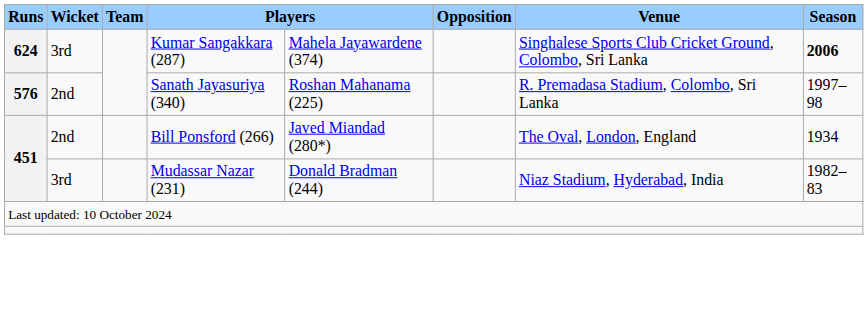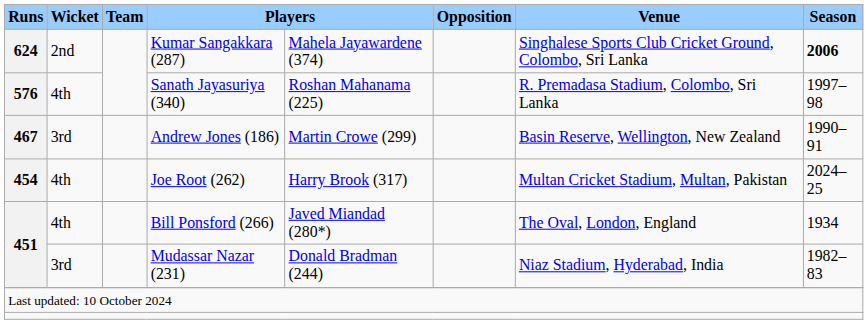Kumar Sangakkara (287) | Wicket: 3rd -> 2nd
Sanath Jayasuriya (340) | Wicket: 2nd -> 4th
+ row: 467 | 3rd | Andrew Jones (186) | Martin Crowe (299) | Basin Reserve, Wellington, New Zealand | 1990–91
+ row: 454 | 4th | Joe Root (262) | Harry Brook (317) | Multan Cricket Stadium, Multan, Pakistan | 2024–25
Bill Ponsford (266) | Wicket: 2nd -> 4th
